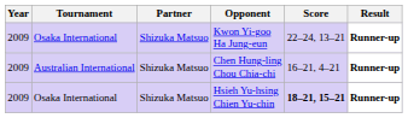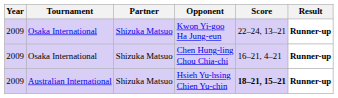Chen Hung-ling Chou Chia-chi | Tournament: Australian International -> Osaka International
Hsieh Yu-hsing Chien Yu-chin | Tournament: Osaka International -> Australian International
